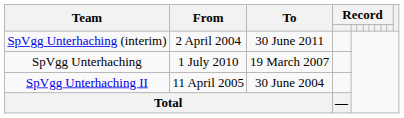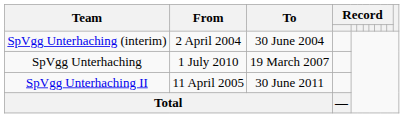SpVgg Unterhaching (interim) | To: 30 June 2011 -> 30 June 2004
SpVgg Unterhaching II | To: 30 June 2004 -> 30 June 2011
